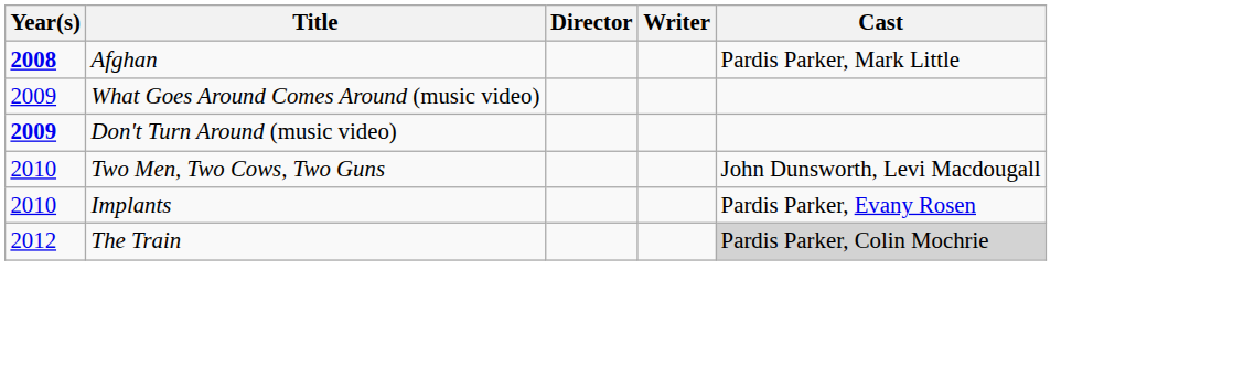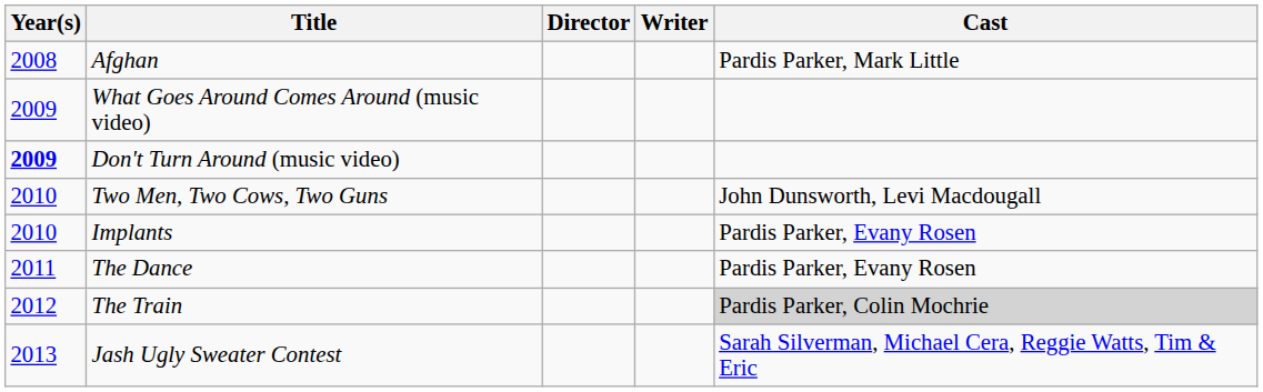Afghan | Year(s): bold -> normal
+ row: 2011 | The Dance | Pardis Parker, Evany Rosen
+ row: 2013 | Jash Ugly Sweater Contest | Sarah Silverman, Michael Cera, Reggie Watts, Tim & Eric
